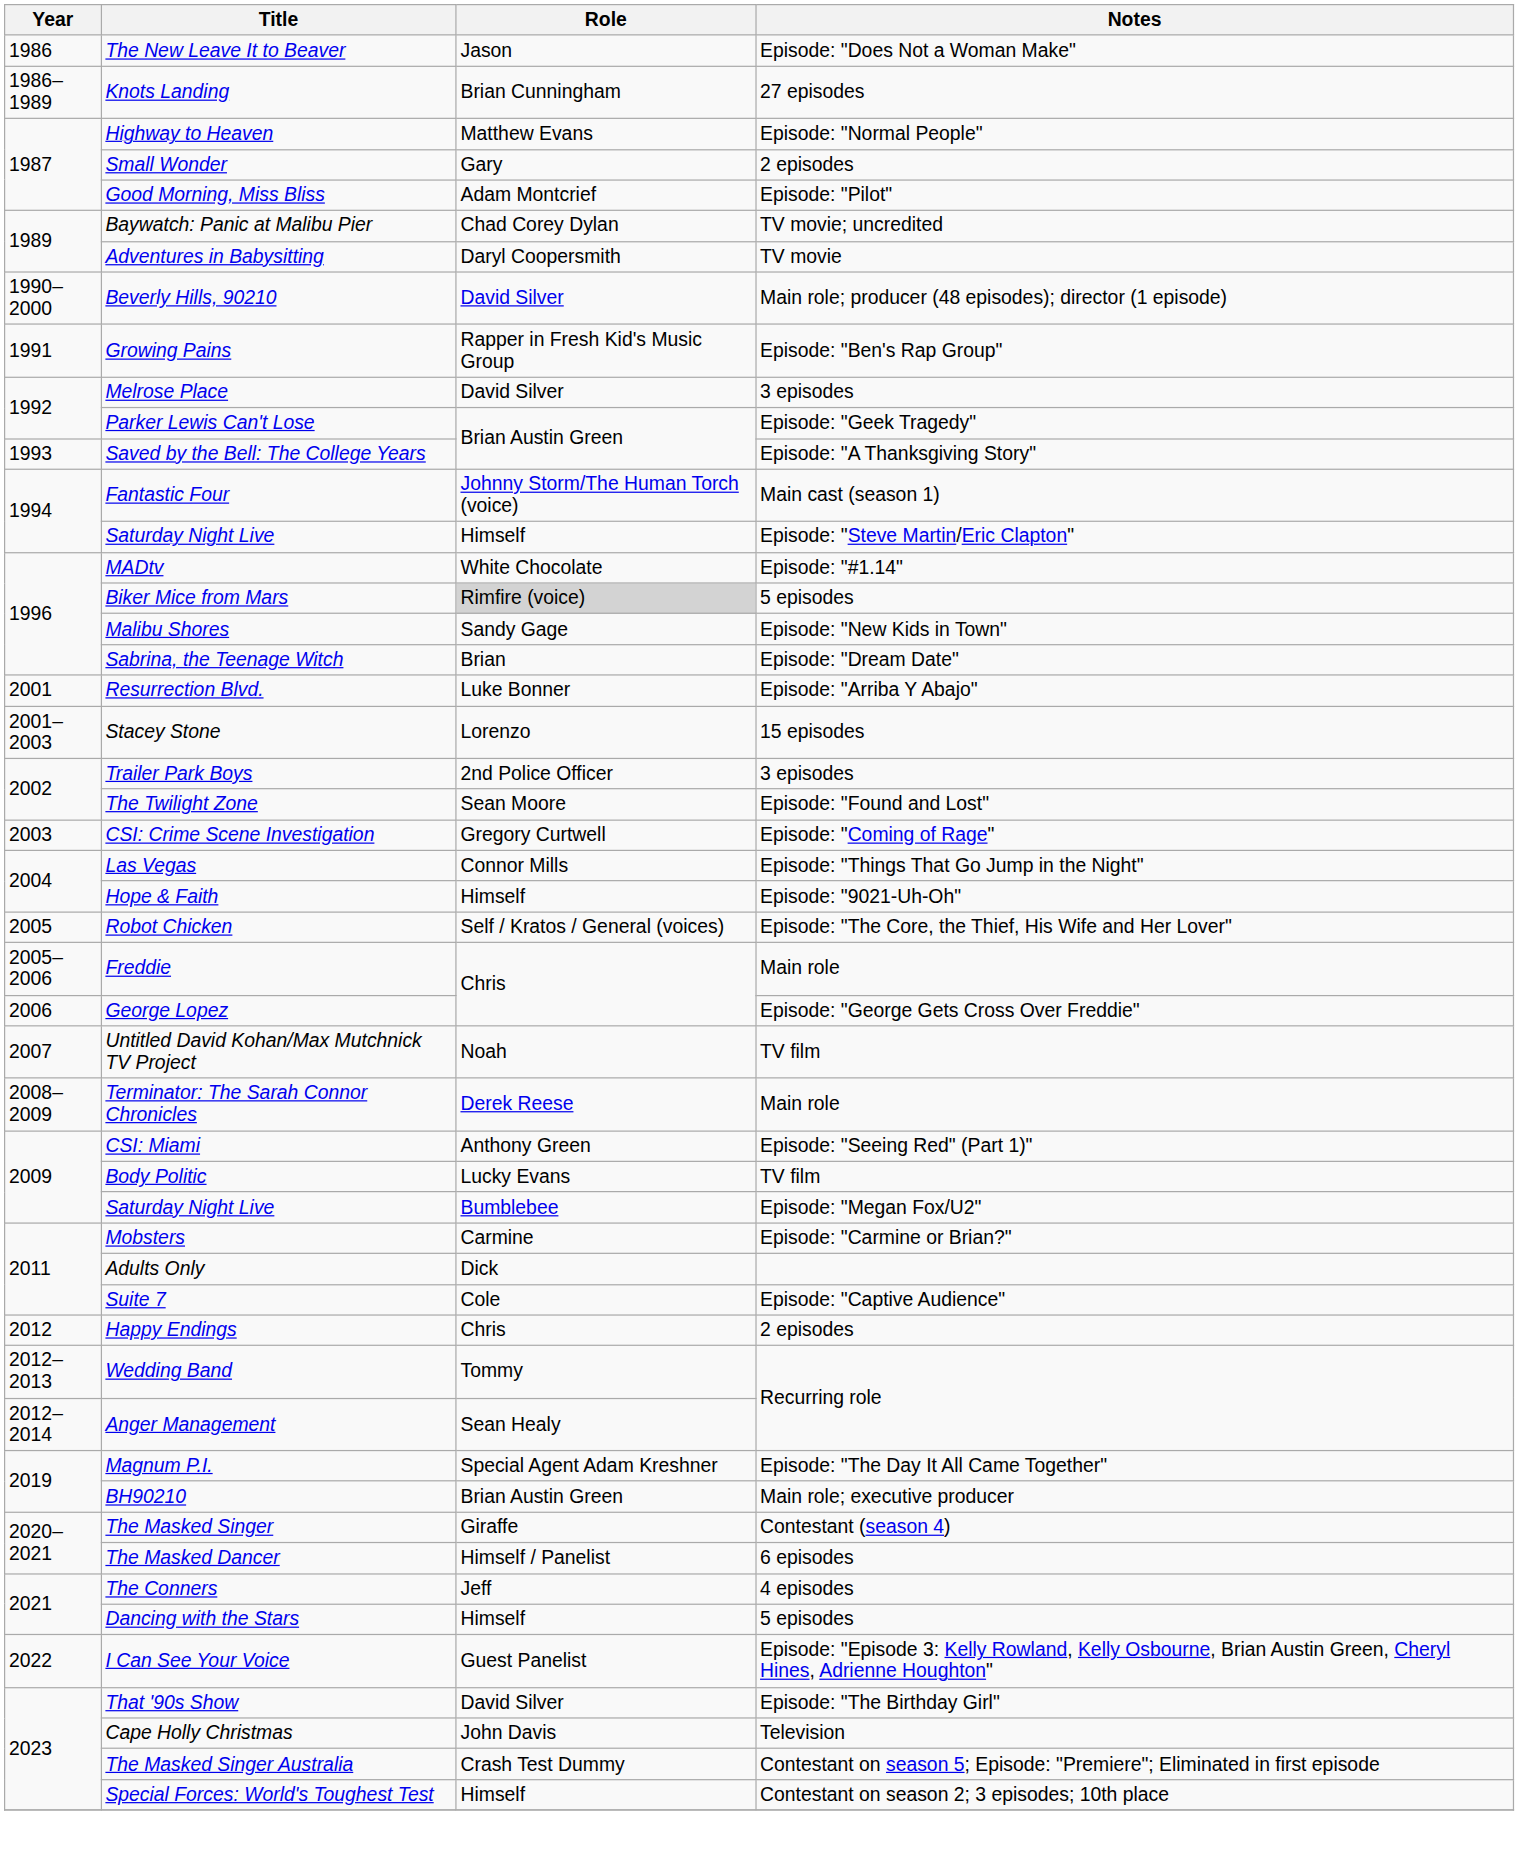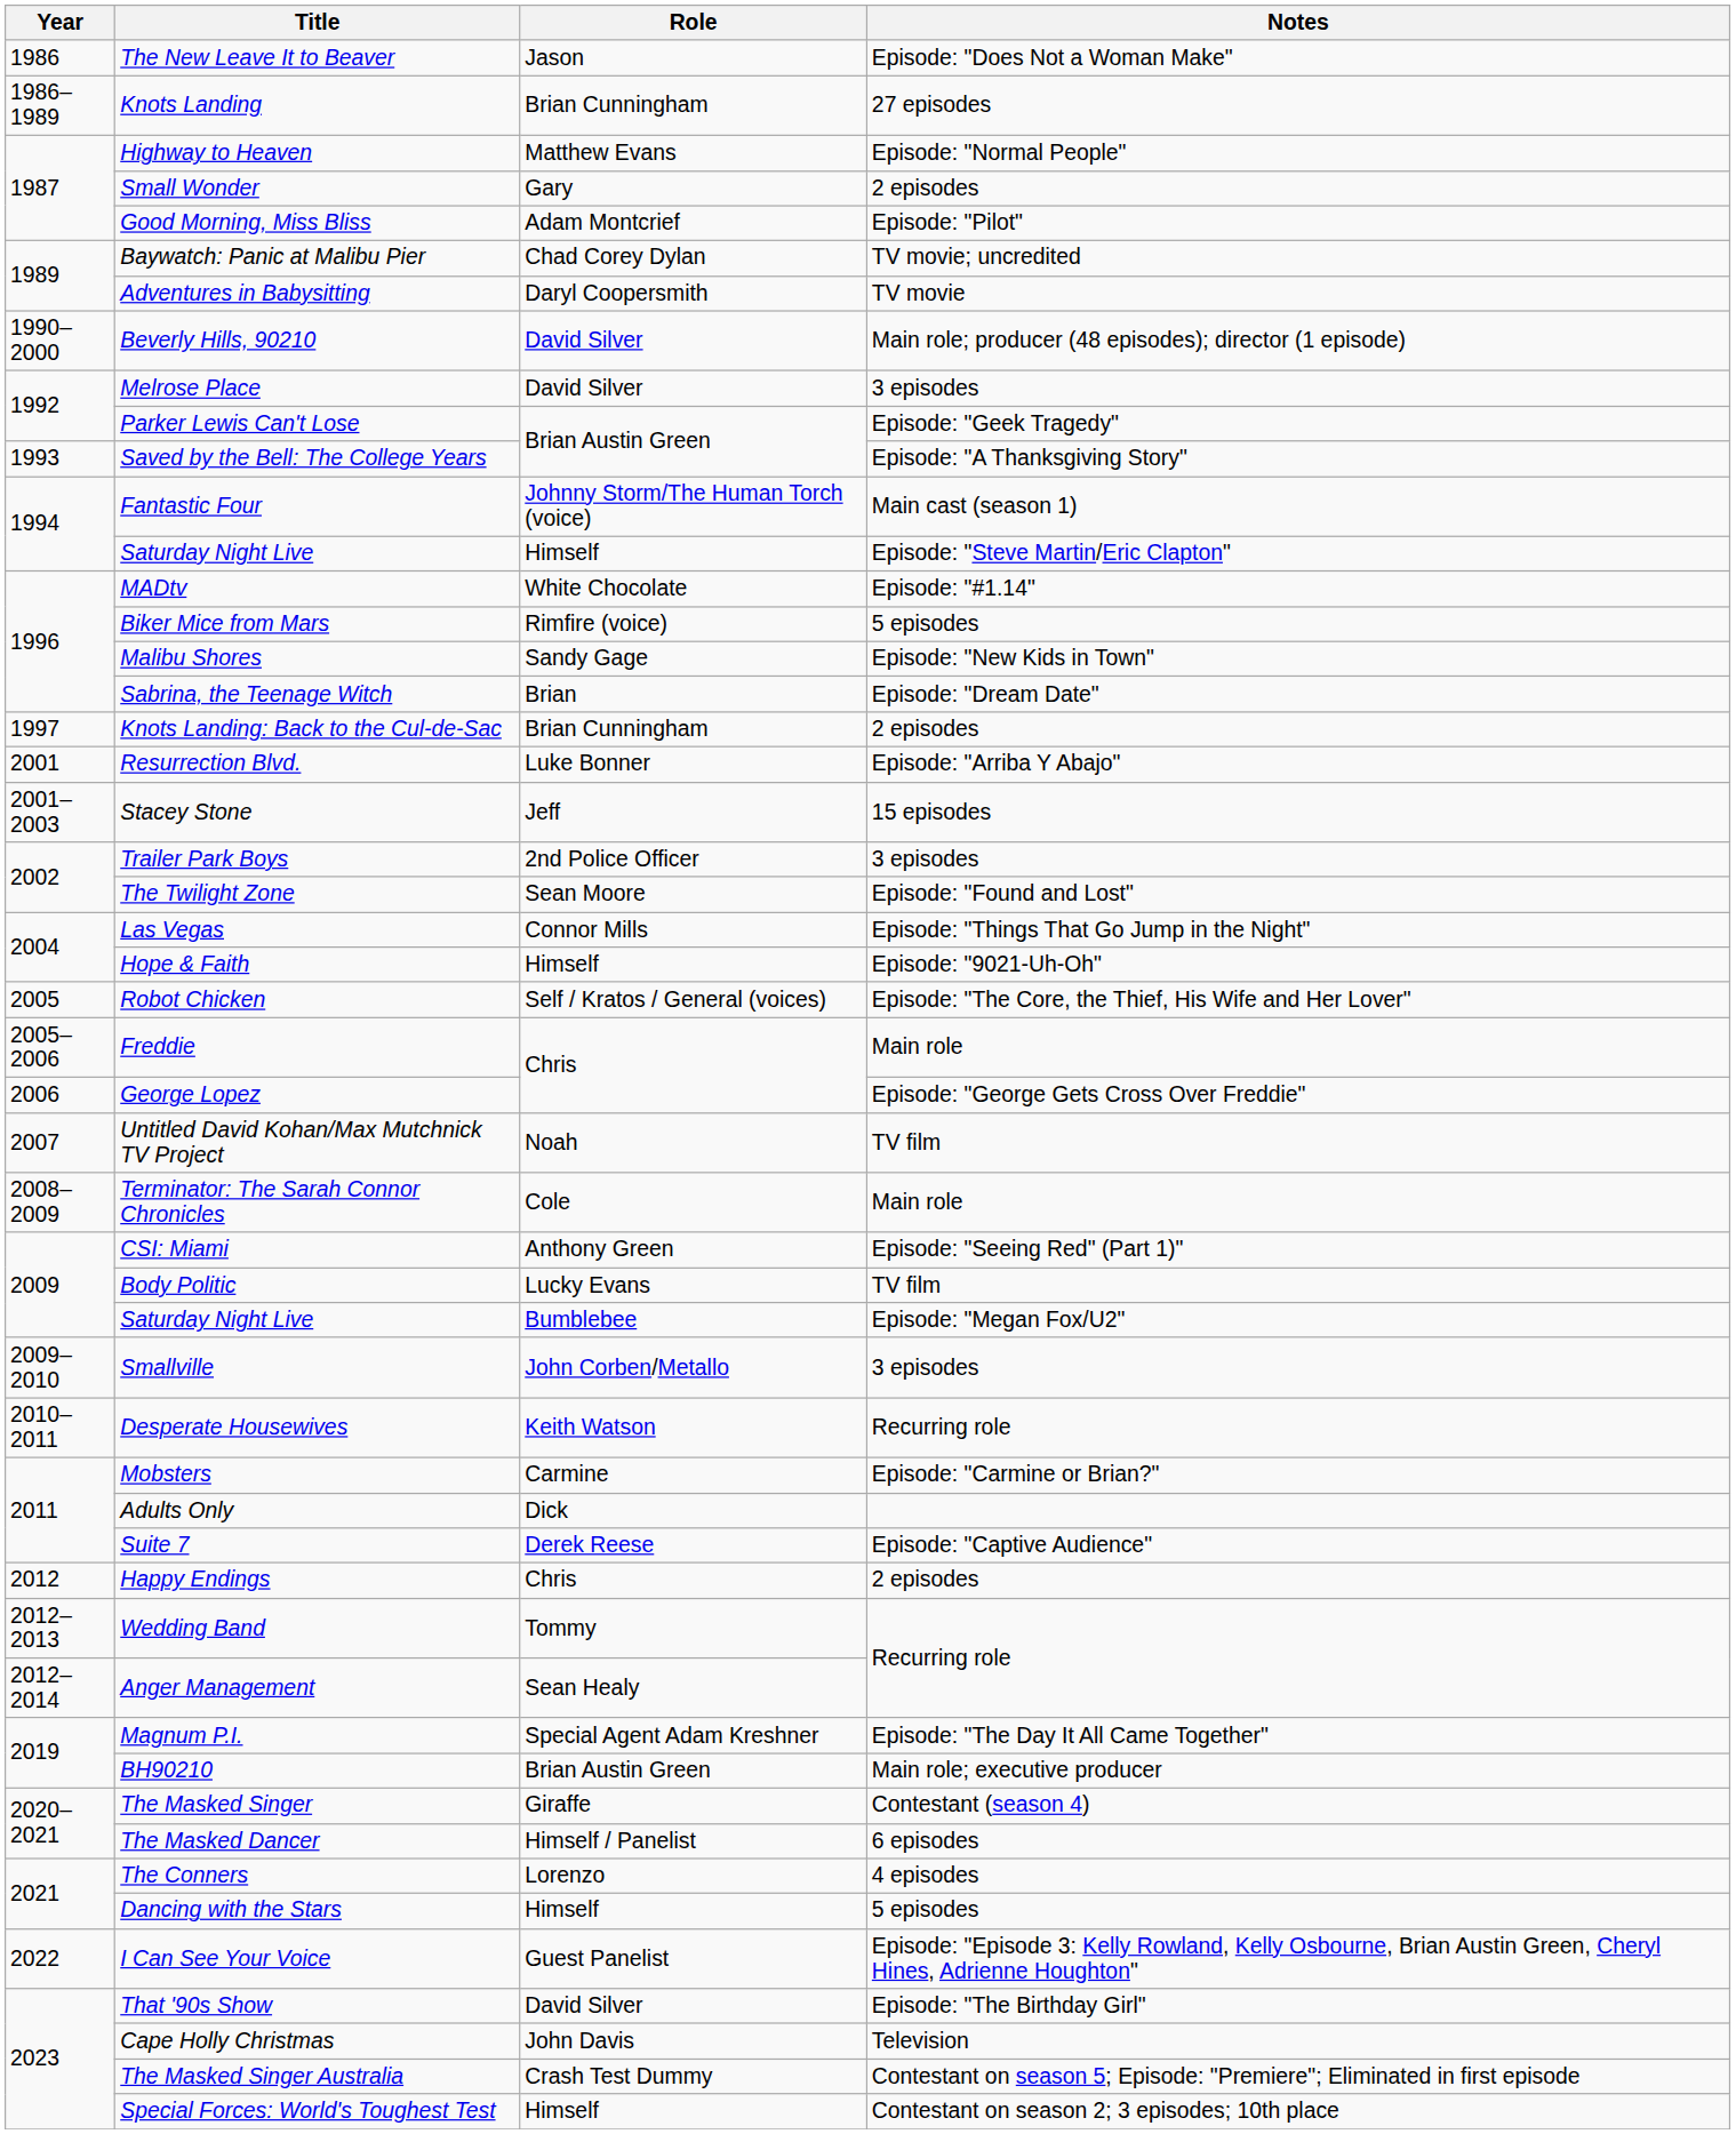- row: 1991 | Growing Pains | Rapper in Fresh Kid's Music Group | Episode: "Ben's Rap Group"
Biker Mice from Mars | Role: lightgrey background -> no background
+ row: 1997 | Knots Landing: Back to the Cul-de-Sac | Brian Cunningham | 2 episodes
Stacey Stone | Role: Lorenzo -> Jeff
- row: 2003 | CSI: Crime Scene Investigation | Gregory Curtwell | Episode: "Coming of Rage"
Terminator: The Sarah Connor Chronicles | Role: Derek Reese -> Cole
+ row: 2009–2010 | Smallville | John Corben/Metallo | 3 episodes
+ row: 2010–2011 | Desperate Housewives | Keith Watson | Recurring role
Suite 7 | Role: Cole -> Derek Reese
The Conners | Role: Jeff -> Lorenzo
